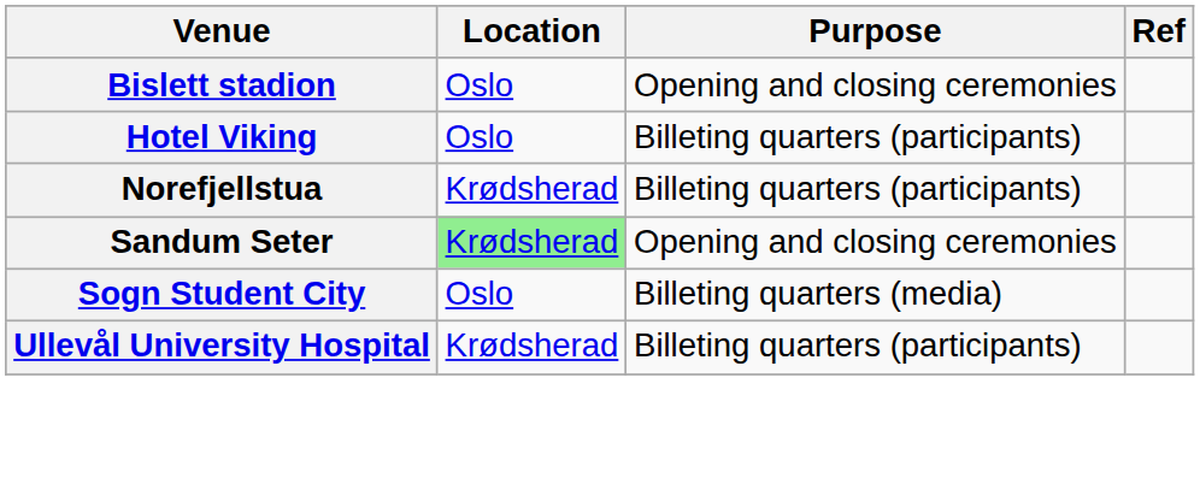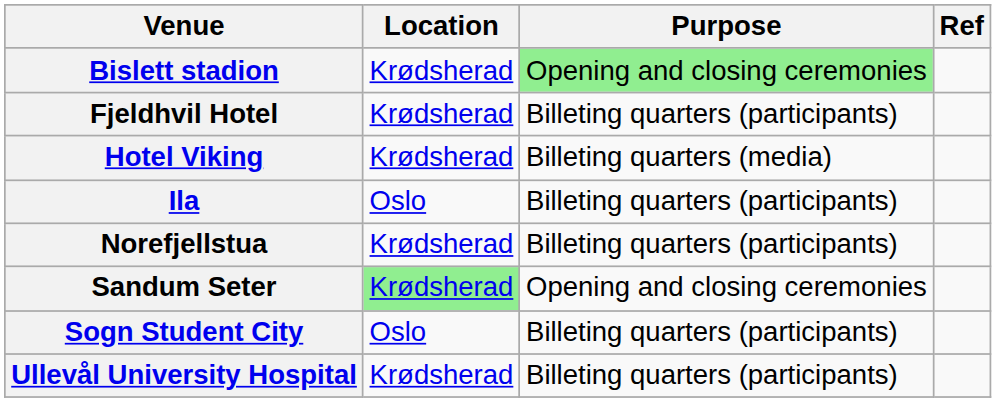Bislett stadion | Location: Oslo -> Krødsherad
Bislett stadion | Purpose: no background -> lightgreen background
+ row: Fjeldhvil Hotel | Krødsherad | Billeting quarters (participants)
Hotel Viking | Location: Oslo -> Krødsherad
Hotel Viking | Purpose: Billeting quarters (participants) -> Billeting quarters (media)
+ row: Ila | Oslo | Billeting quarters (participants)
Sogn Student City | Purpose: Billeting quarters (media) -> Billeting quarters (participants)
